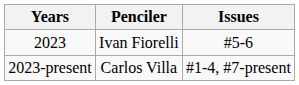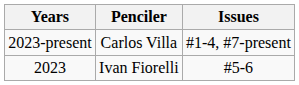rows swapped: 2023-present <-> 2023
